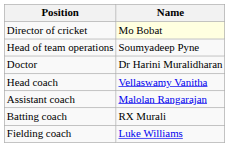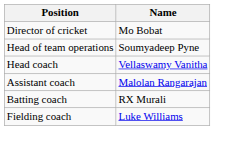Director of cricket | Name: lightyellow background -> no background
- row: Doctor | Dr Harini Muralidharan
